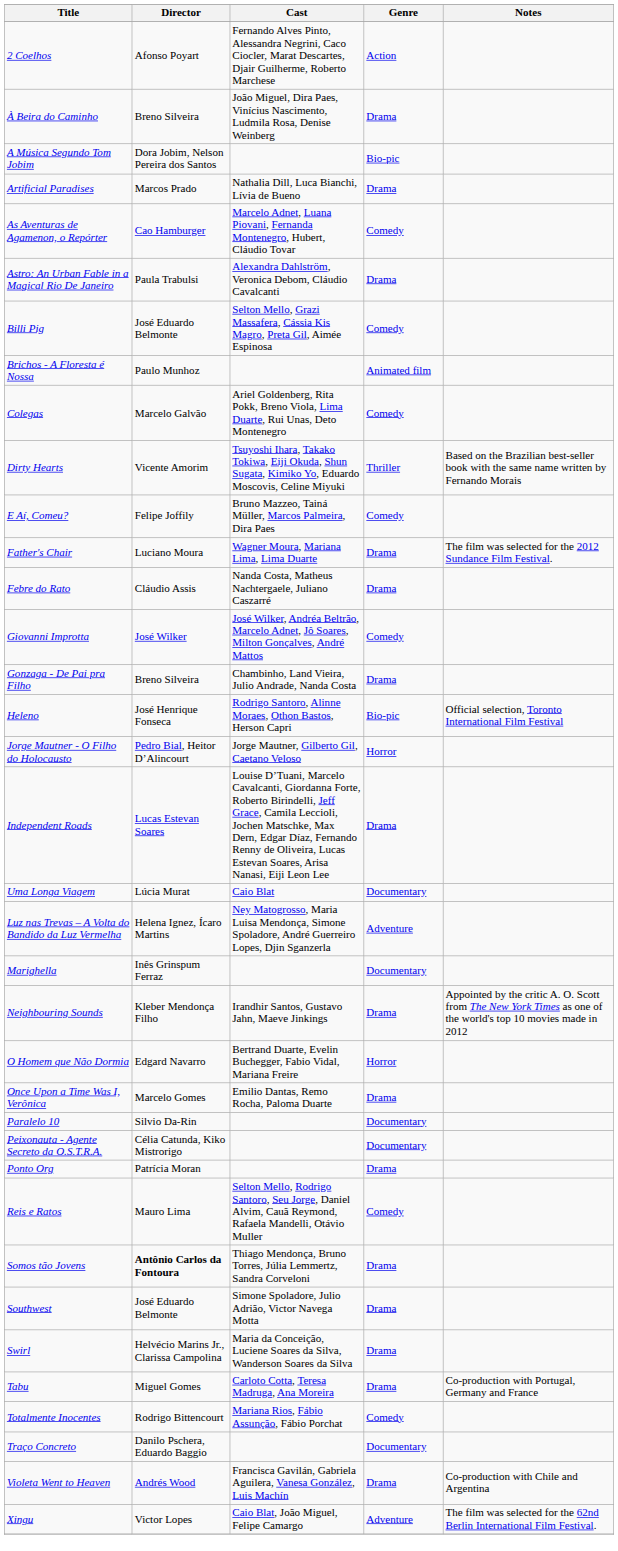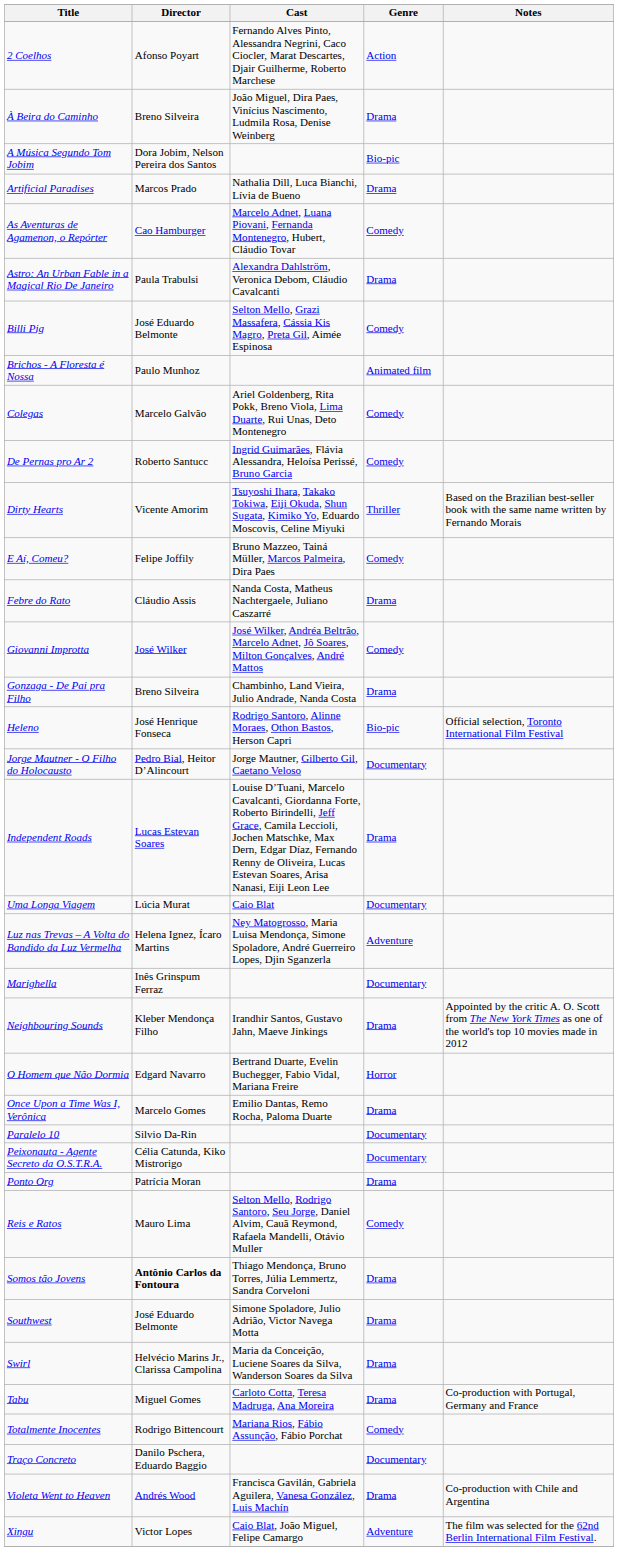+ row: De Pernas pro Ar 2 | Roberto Santucc | Ingrid Guimarães, Flávia Alessandra, Heloísa Perissé, Bruno Garcia | Comedy
- row: Father's Chair | Luciano Moura | Wagner Moura, Mariana Lima, Lima Duarte | Drama | The film was selected for the 2012 Sundance Film Festival.
Jorge Mautner - O Filho do Holocausto | Genre: Horror -> Documentary
